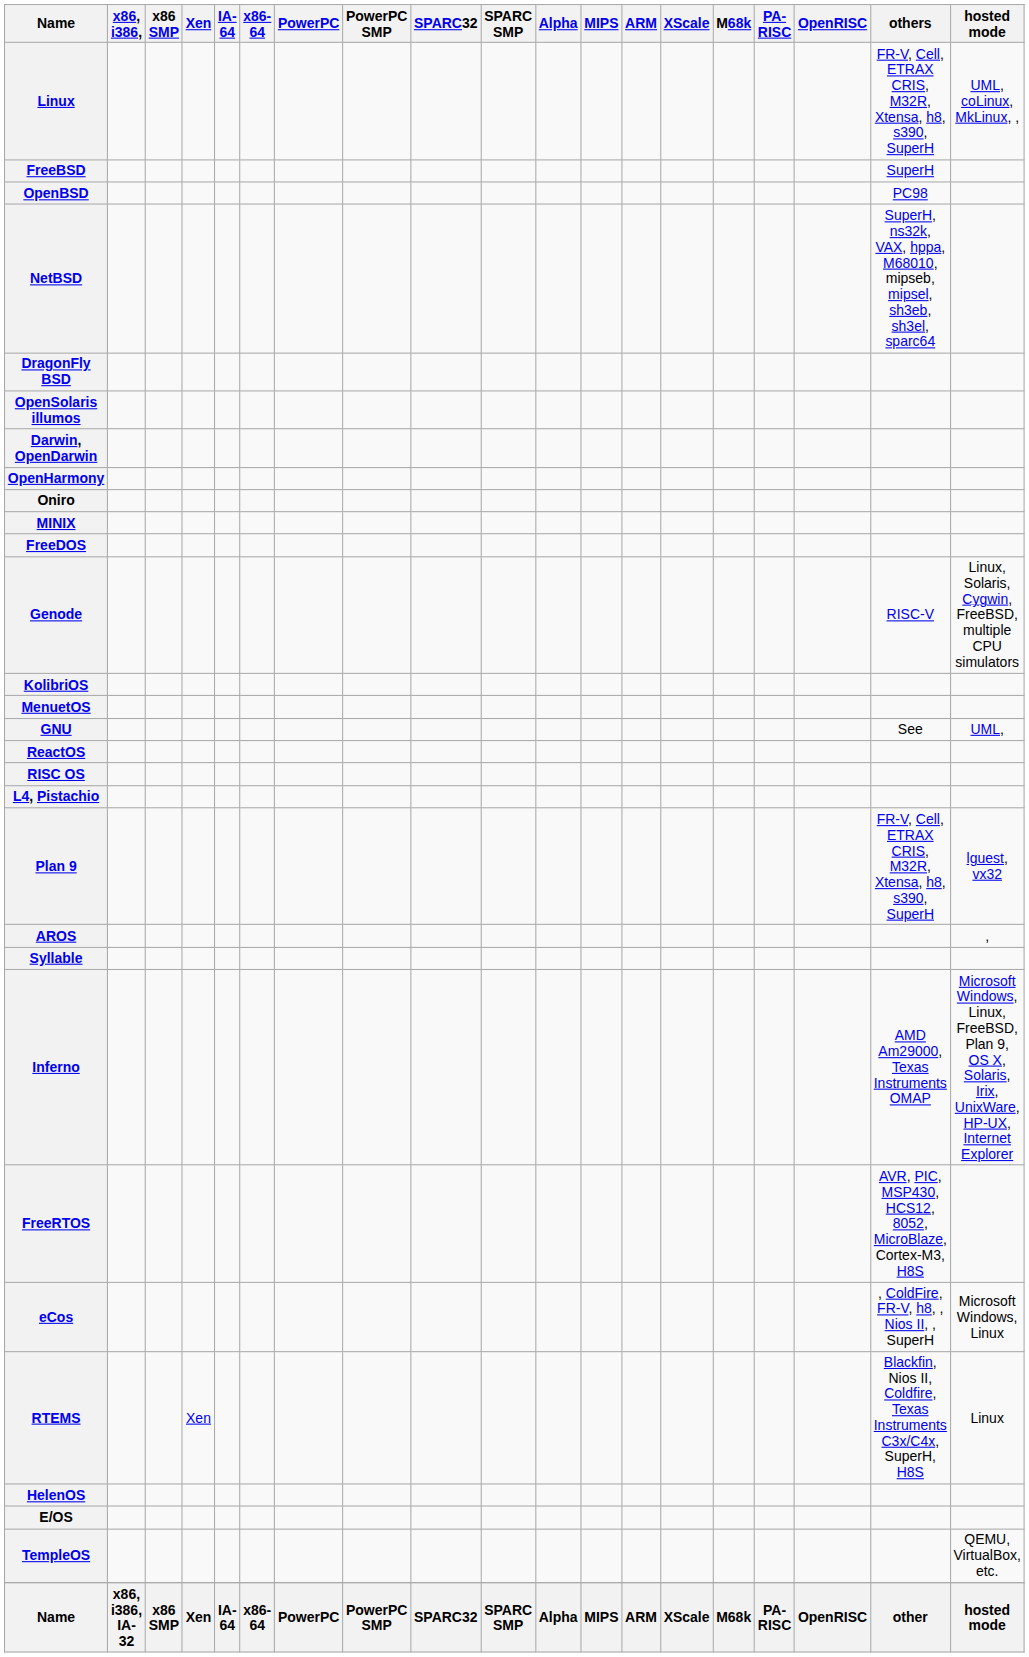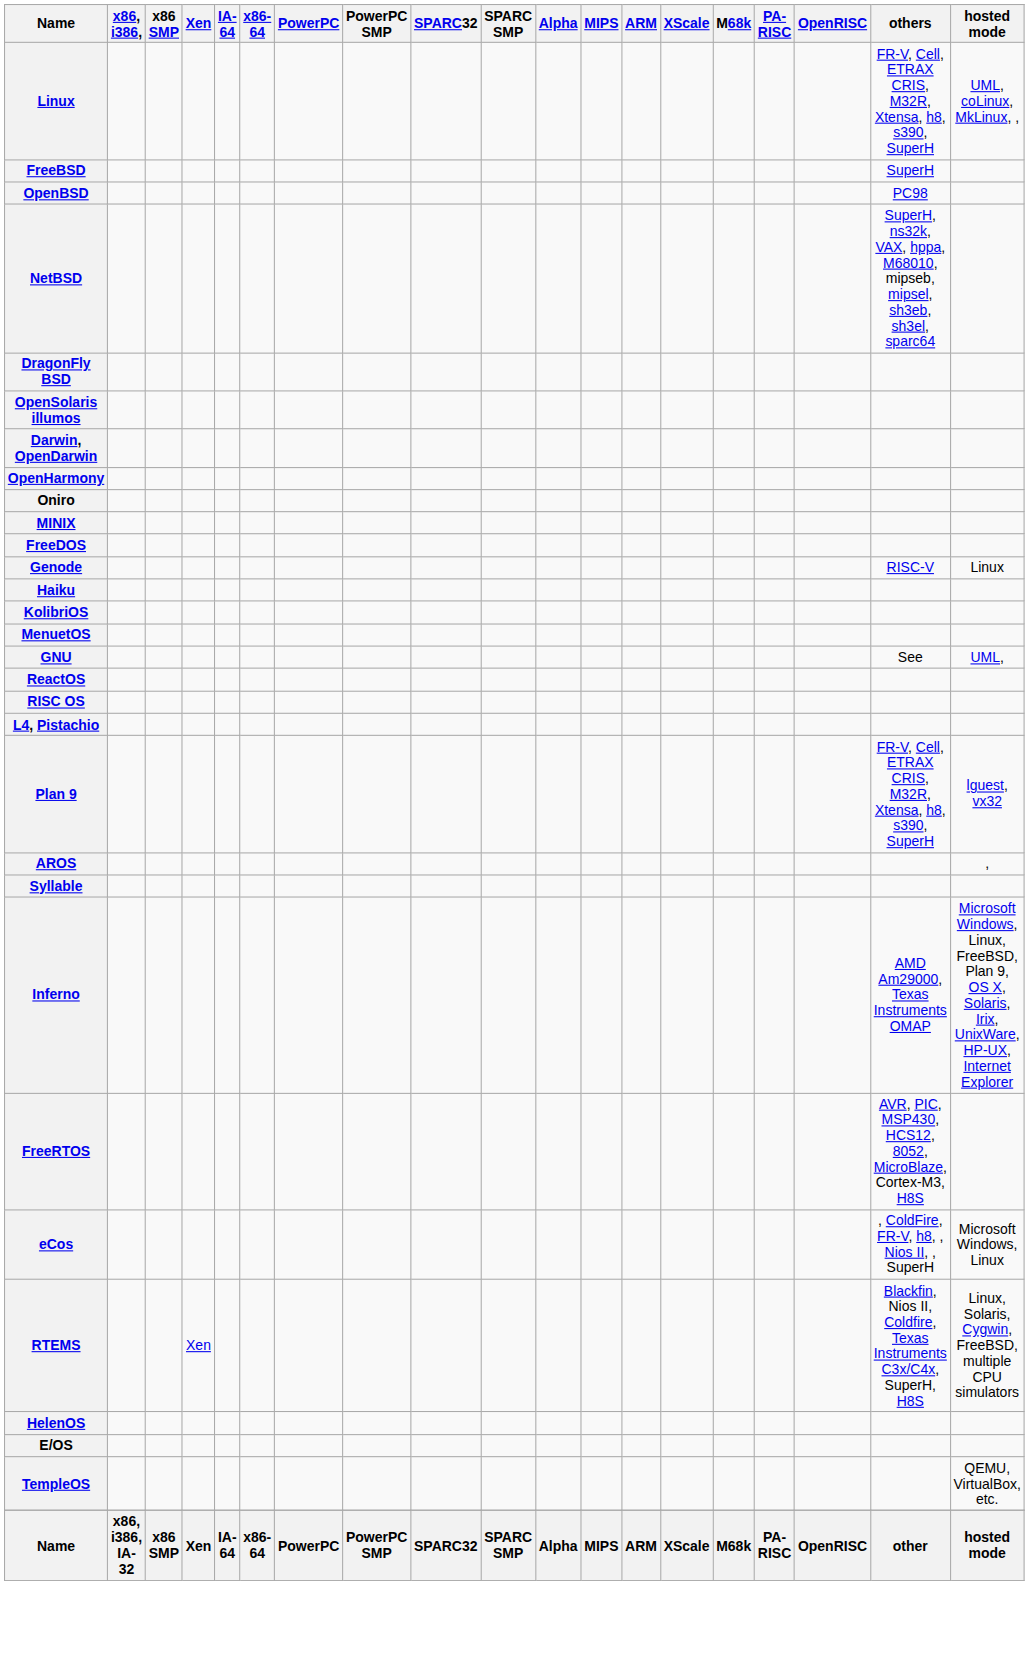Genode | hosted mode: Linux, Solaris, Cygwin, FreeBSD, multiple CPU simulators -> Linux
+ row: Haiku
RTEMS | hosted mode: Linux -> Linux, Solaris, Cygwin, FreeBSD, multiple CPU simulators
